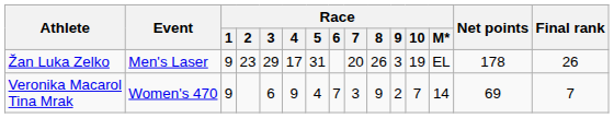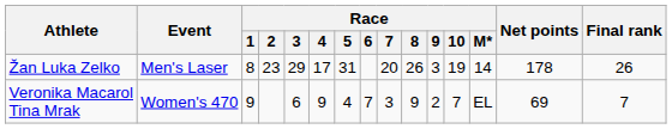Žan Luka Zelko | Race / 1: 9 -> 8
Žan Luka Zelko | Race / M*: EL -> 14
Veronika Macarol Tina Mrak | Race / M*: 14 -> EL
